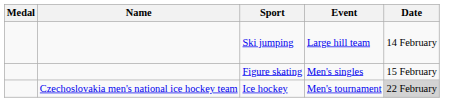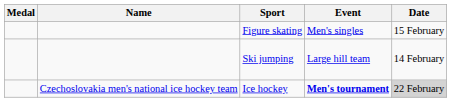rows swapped: Ski jumping <-> Figure skating
Ice hockey | Event: normal -> bold
